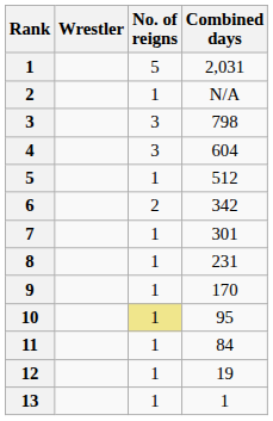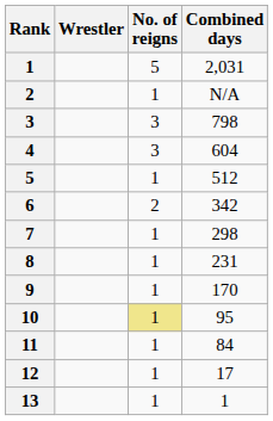7 | Combined days: 301 -> 298
12 | Combined days: 19 -> 17
